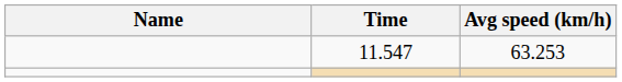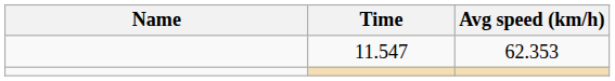11.547 | Avg speed (km/h): 63.253 -> 62.353
